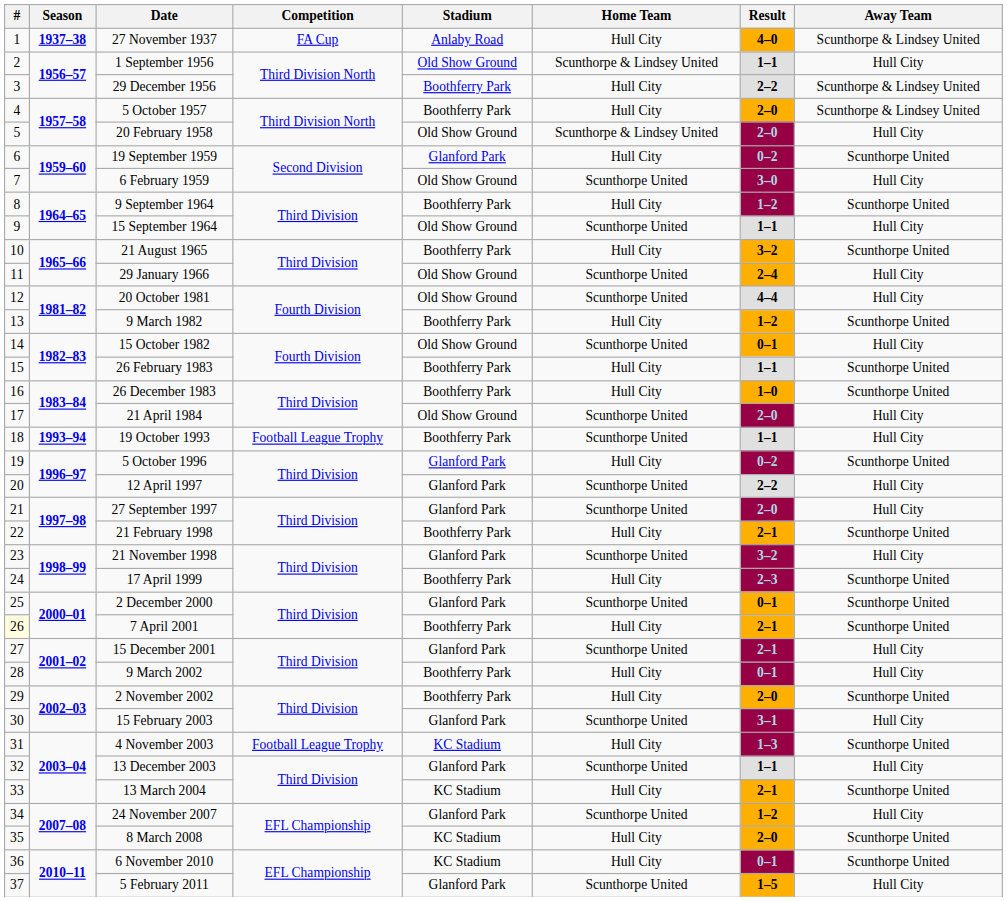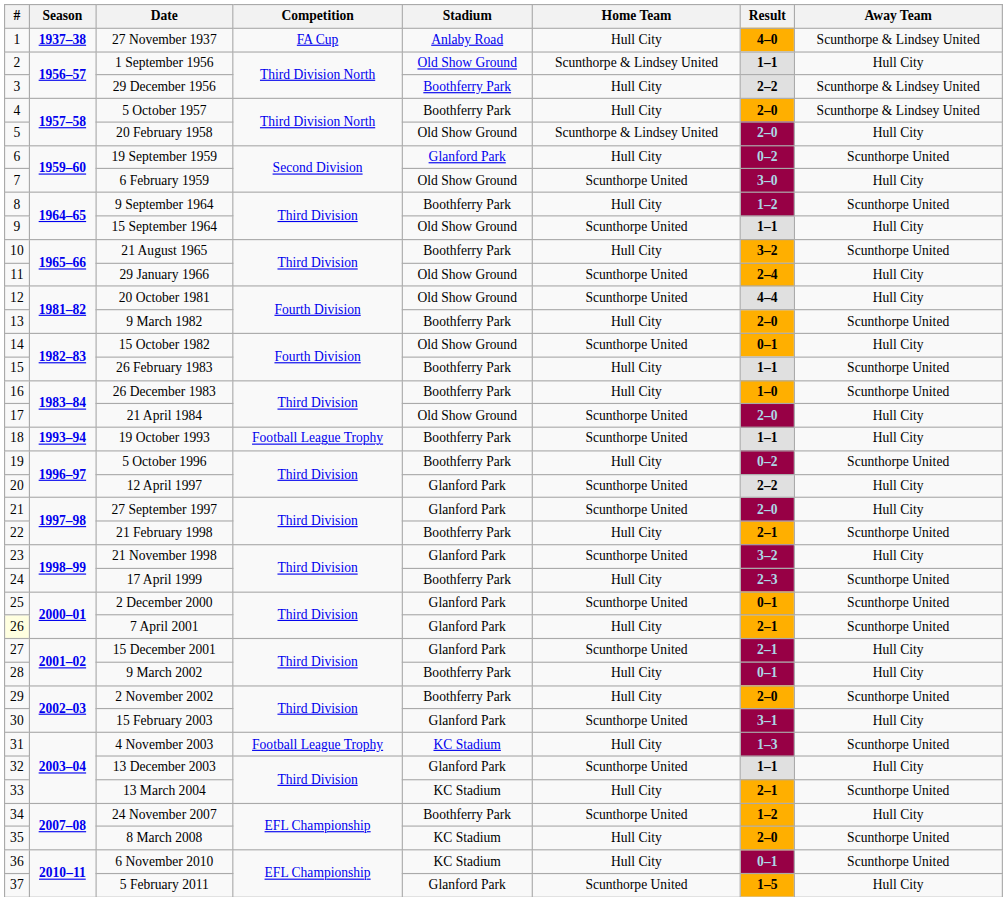9 March 1982 | Result: 1–2 -> 2–0
5 October 1996 | Stadium: Glanford Park -> Boothferry Park
7 April 2001 | Stadium: Boothferry Park -> Glanford Park
24 November 2007 | Stadium: Glanford Park -> Boothferry Park
